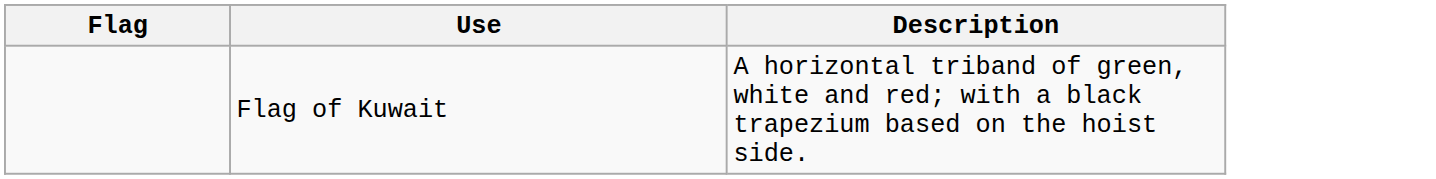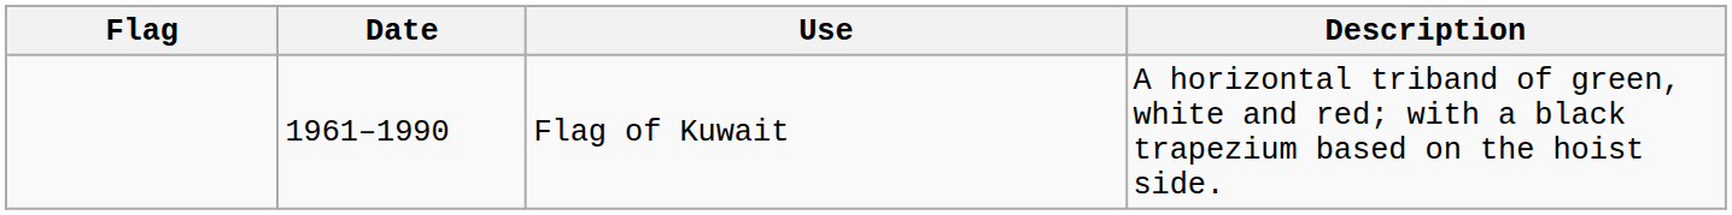+ column: Date | 1961–1990
